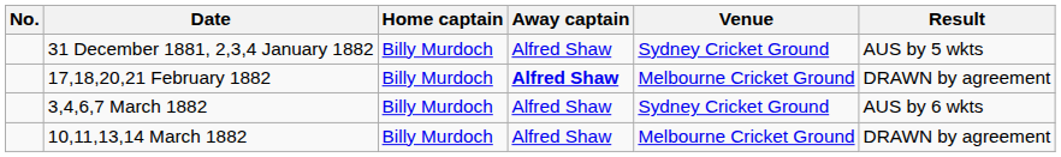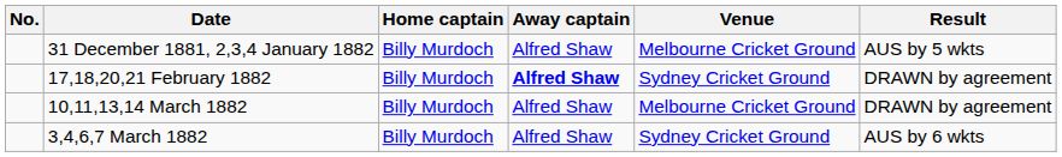31 December 1881, 2,3,4 January 1882 | Venue: Sydney Cricket Ground -> Melbourne Cricket Ground
17,18,20,21 February 1882 | Venue: Melbourne Cricket Ground -> Sydney Cricket Ground
rows swapped: 3,4,6,7 March 1882 <-> 10,11,13,14 March 1882
